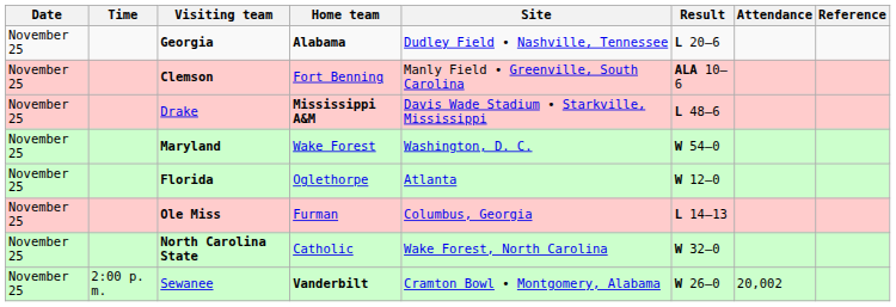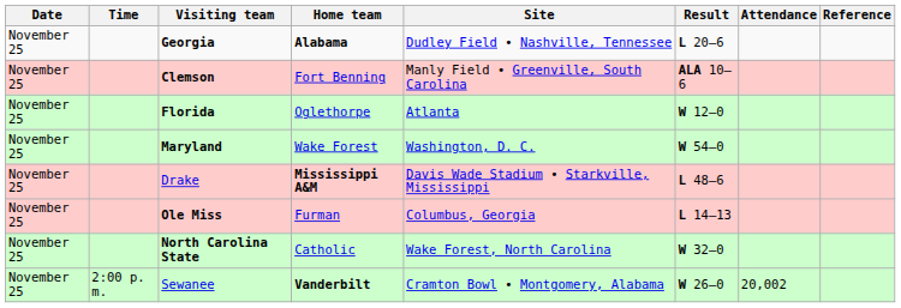rows swapped: Florida <-> Drake
